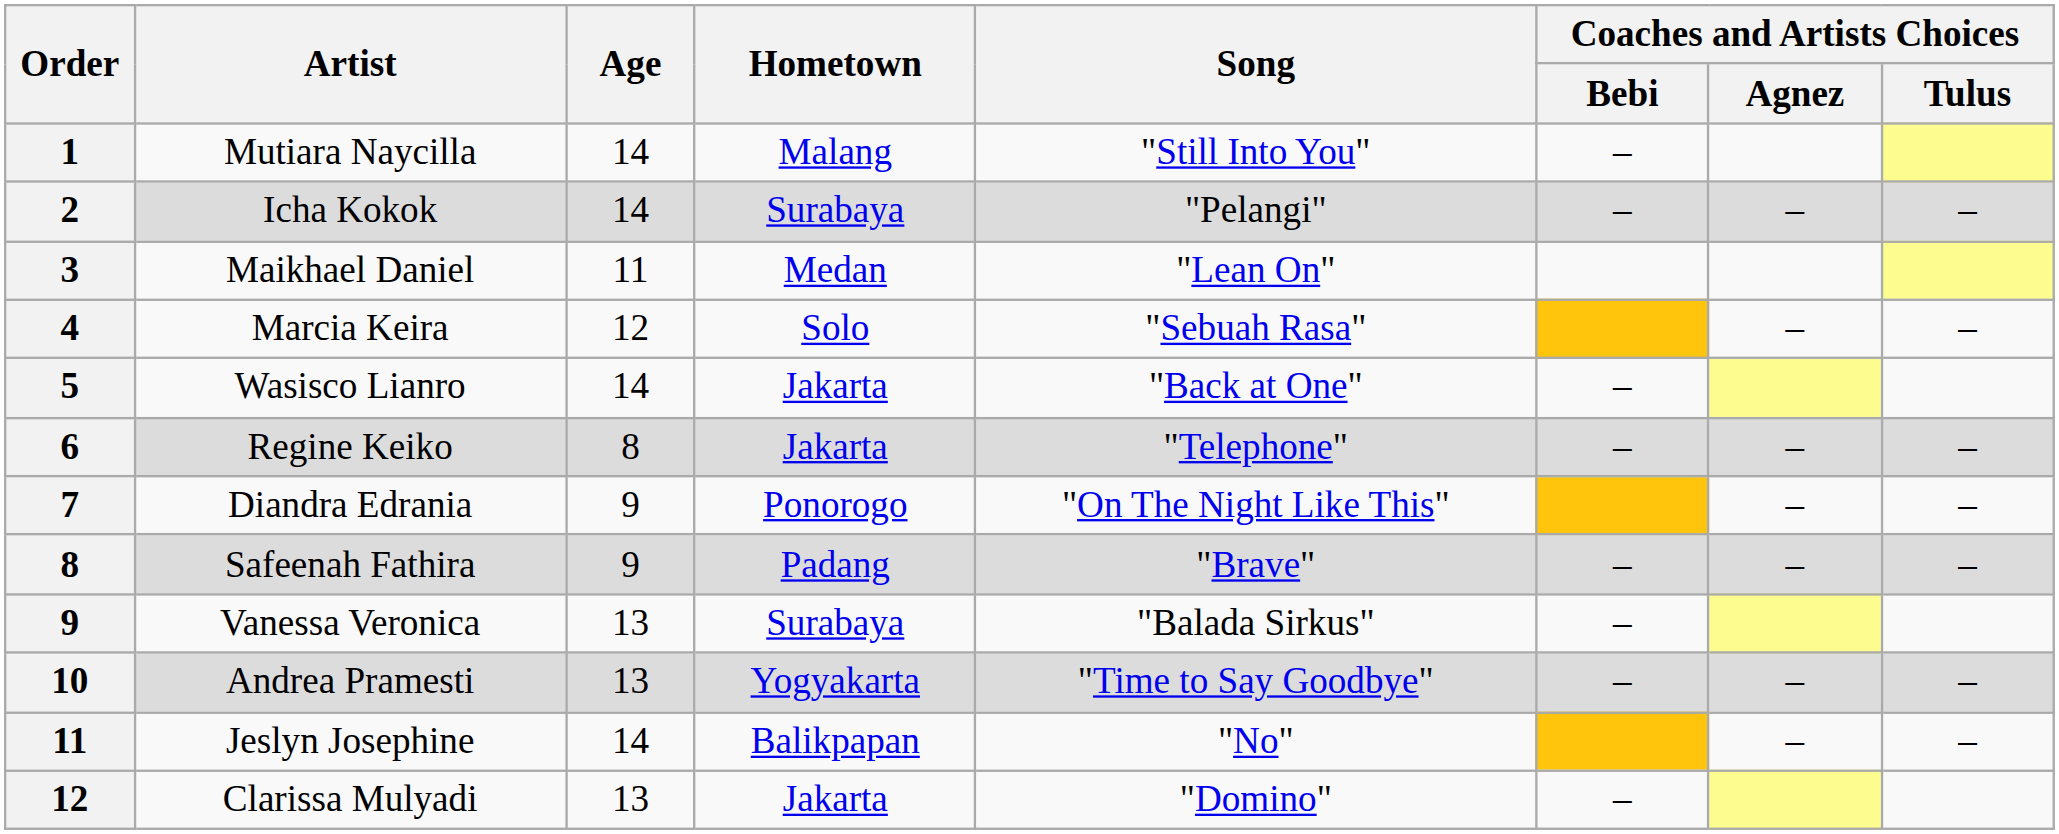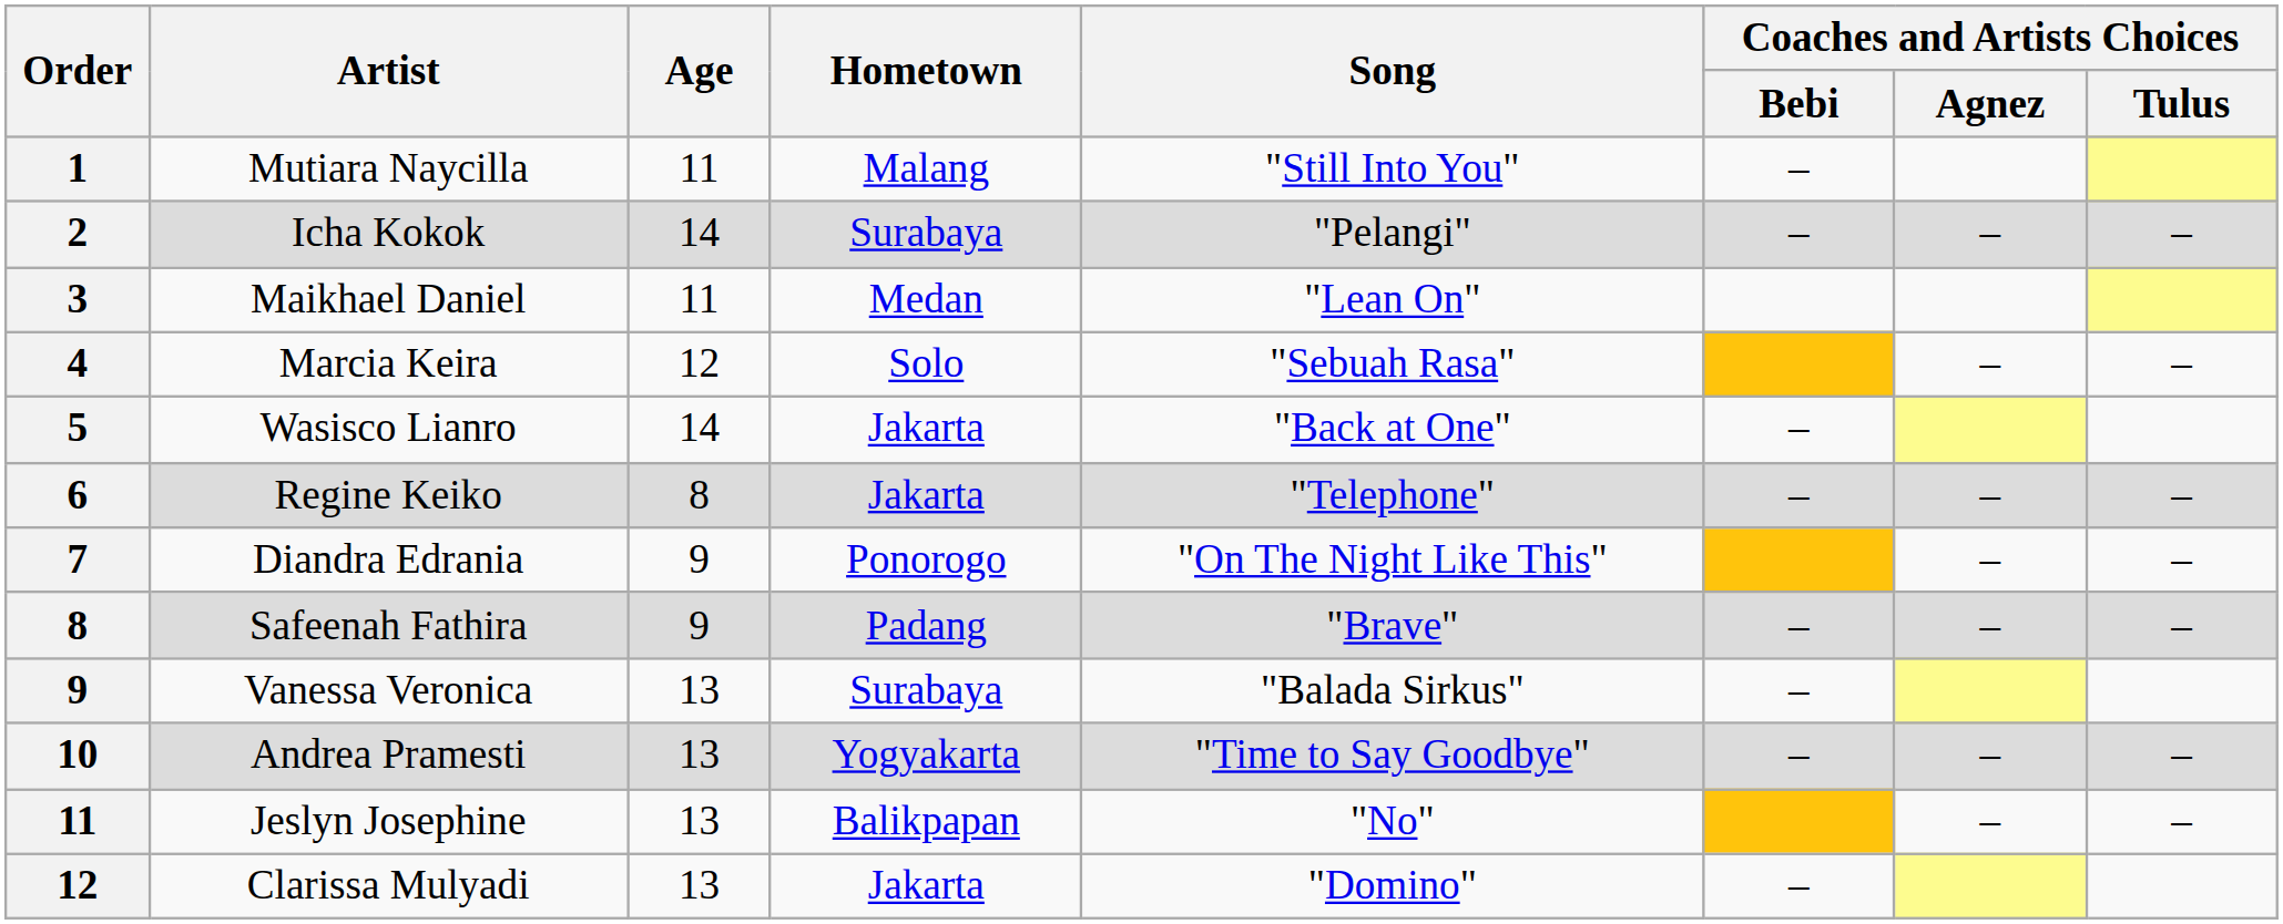Mutiara Naycilla | Age: 14 -> 11
Jeslyn Josephine | Age: 14 -> 13
